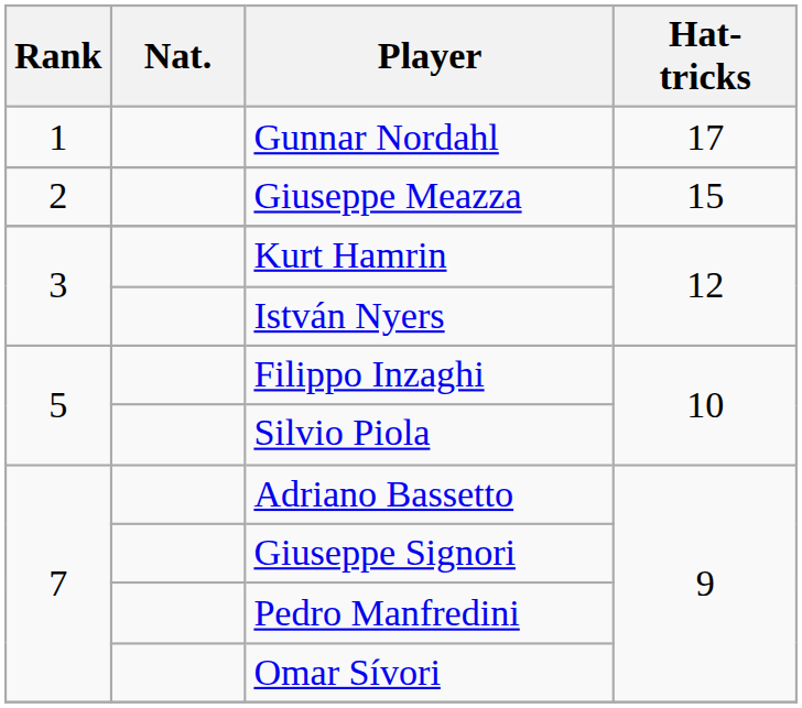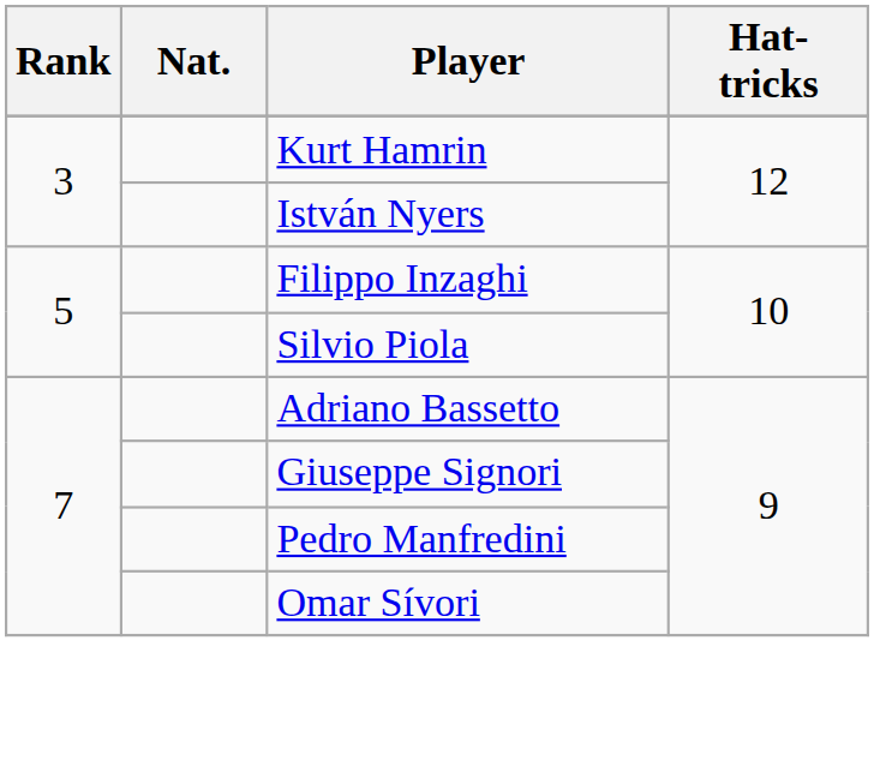- row: 1 | Gunnar Nordahl | 17
- row: 2 | Giuseppe Meazza | 15
